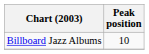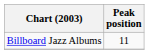Billboard Jazz Albums | Peak position: 10 -> 11
